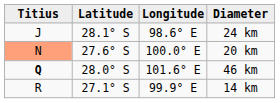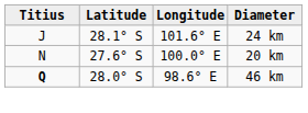24 km | Longitude: 98.6° E -> 101.6° E
20 km | Titius: lightsalmon background -> no background
46 km | Longitude: 101.6° E -> 98.6° E
- row: R | 27.1° S | 99.9° E | 14 km
